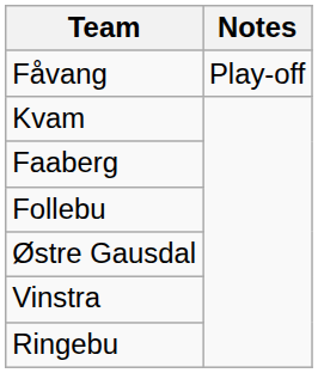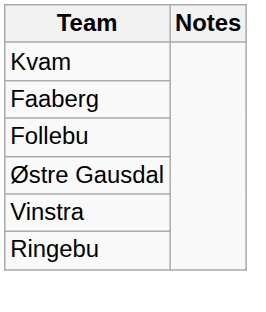- row: Fåvang | Play-off
